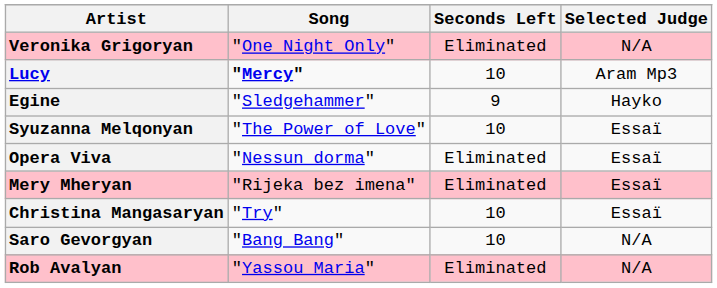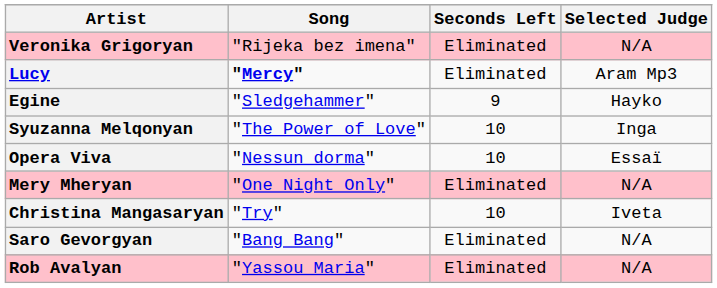Veronika Grigoryan | Song: "One Night Only" -> "Rijeka bez imena"
Lucy | Seconds Left: 10 -> Eliminated
Syuzanna Melqonyan | Selected Judge: Essaï -> Inga
Opera Viva | Seconds Left: Eliminated -> 10
Mery Mheryan | Song: "Rijeka bez imena" -> "One Night Only"
Mery Mheryan | Selected Judge: Essaï -> N/A
Christina Mangasaryan | Selected Judge: Essaï -> Iveta
Saro Gevorgyan | Seconds Left: 10 -> Eliminated
